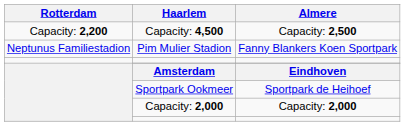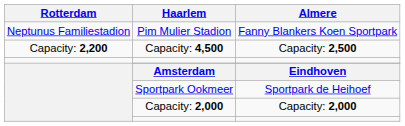rows swapped: Pim Mulier Stadion <-> Capacity: 4,500
